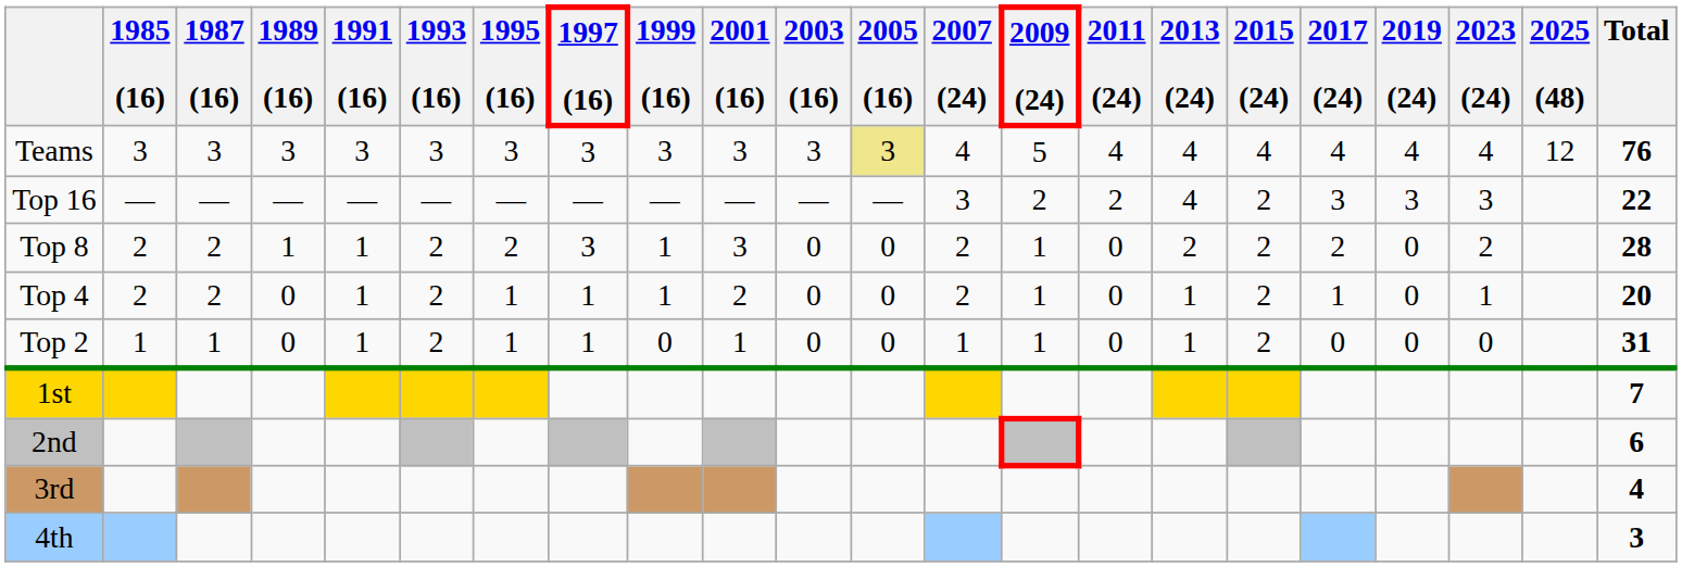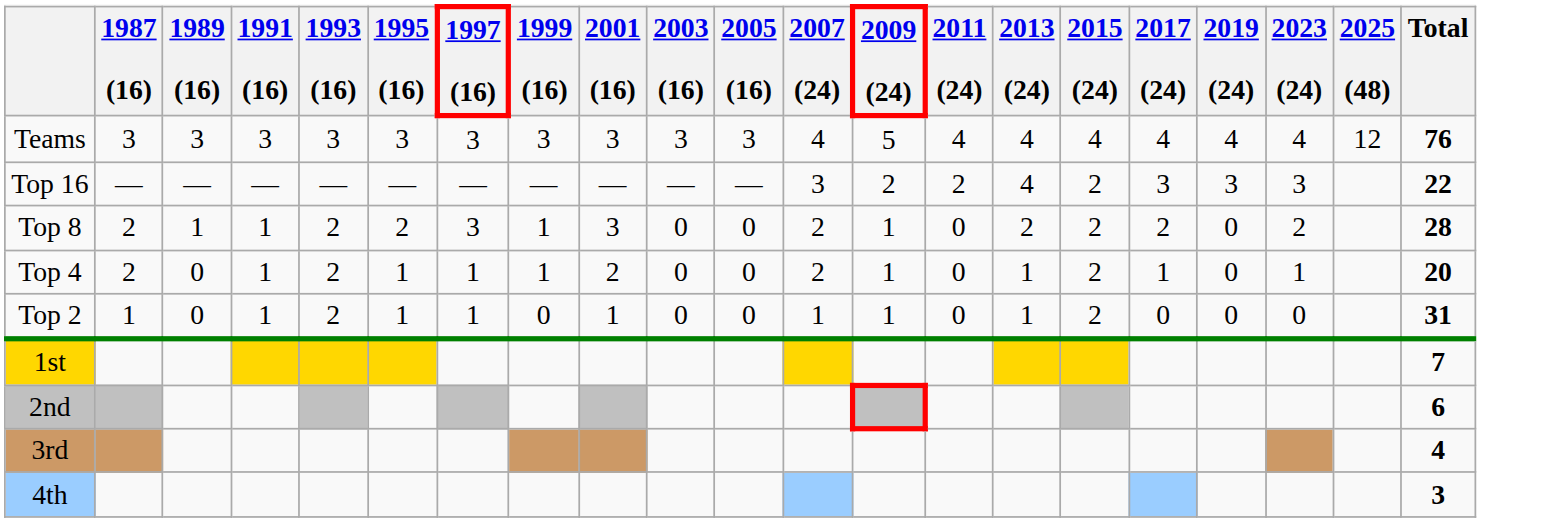- column: 1985 (16) | 3 | — | 2 | 2 | 1
Teams | 2005 (16): khaki background -> no background
